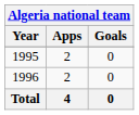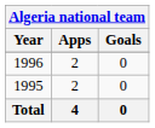rows swapped: 1995 <-> 1996
